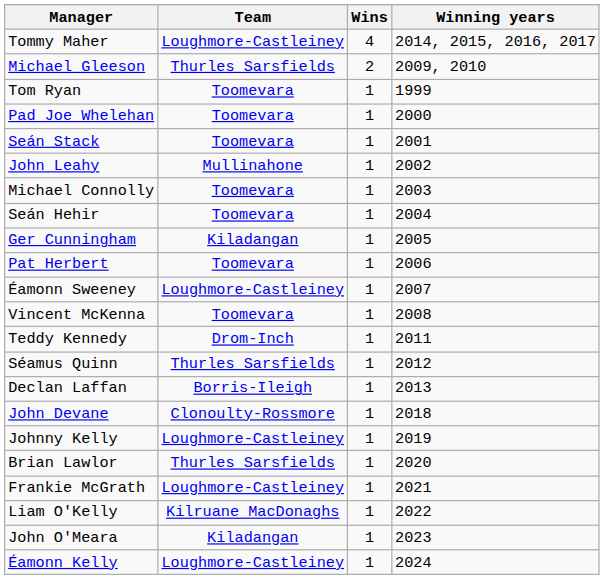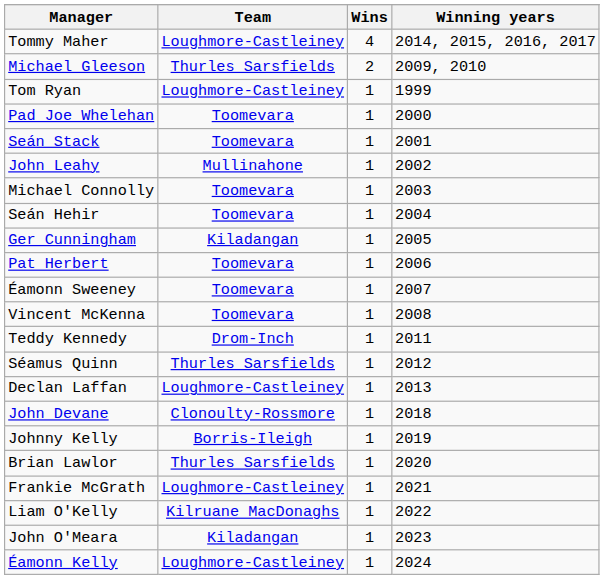Tom Ryan | Team: Toomevara -> Loughmore-Castleiney
Éamonn Sweeney | Team: Loughmore-Castleiney -> Toomevara
Declan Laffan | Team: Borris-Ileigh -> Loughmore-Castleiney
Johnny Kelly | Team: Loughmore-Castleiney -> Borris-Ileigh
